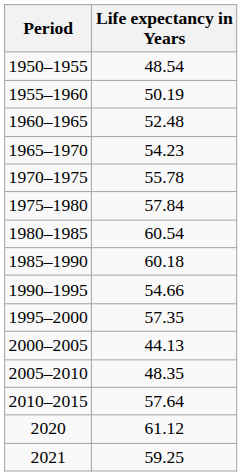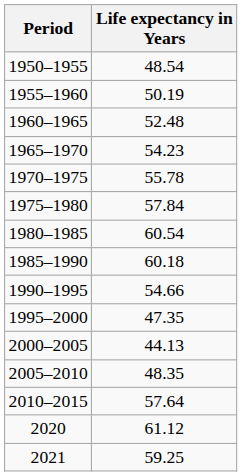1995–2000 | Life expectancy in Years: 57.35 -> 47.35
